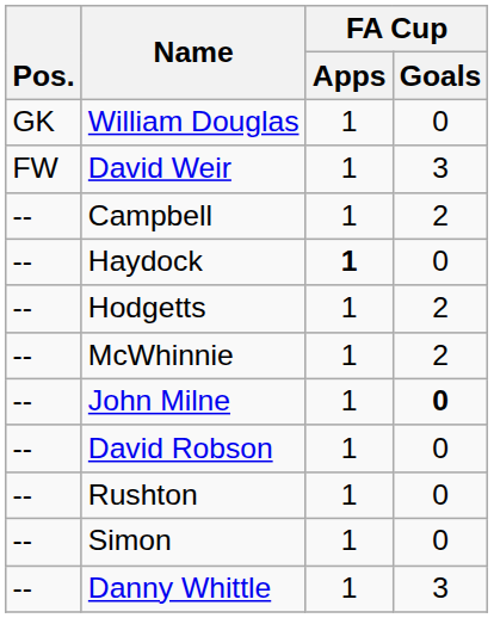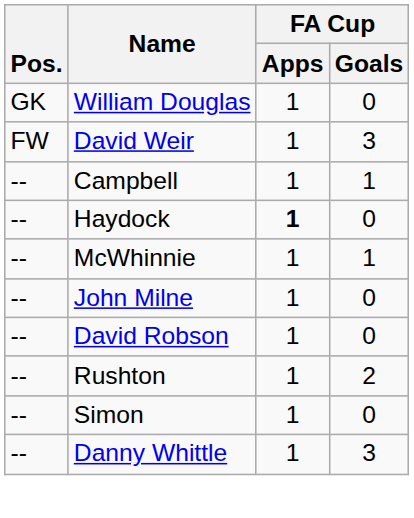Campbell | FA Cup / Goals: 2 -> 1
- row: -- | Hodgetts | 1 | 2
McWhinnie | FA Cup / Goals: 2 -> 1
John Milne | FA Cup / Goals: bold -> normal
Rushton | FA Cup / Goals: 0 -> 2
